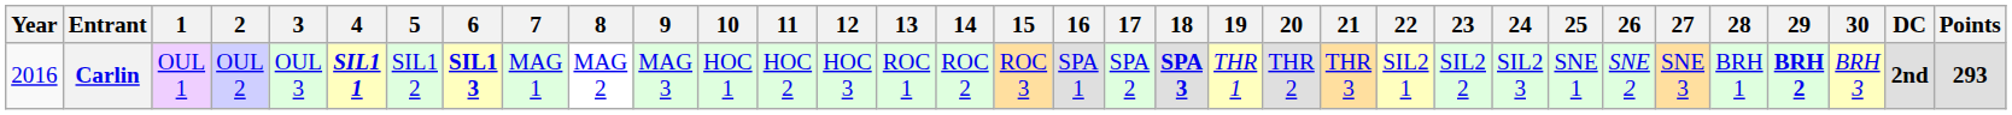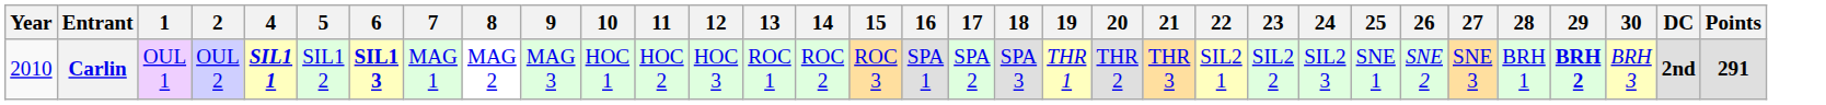- column: 3 | OUL 3
Carlin | Year: 2016 -> 2010
Carlin | 18: bold -> normal
Carlin | Points: 293 -> 291
